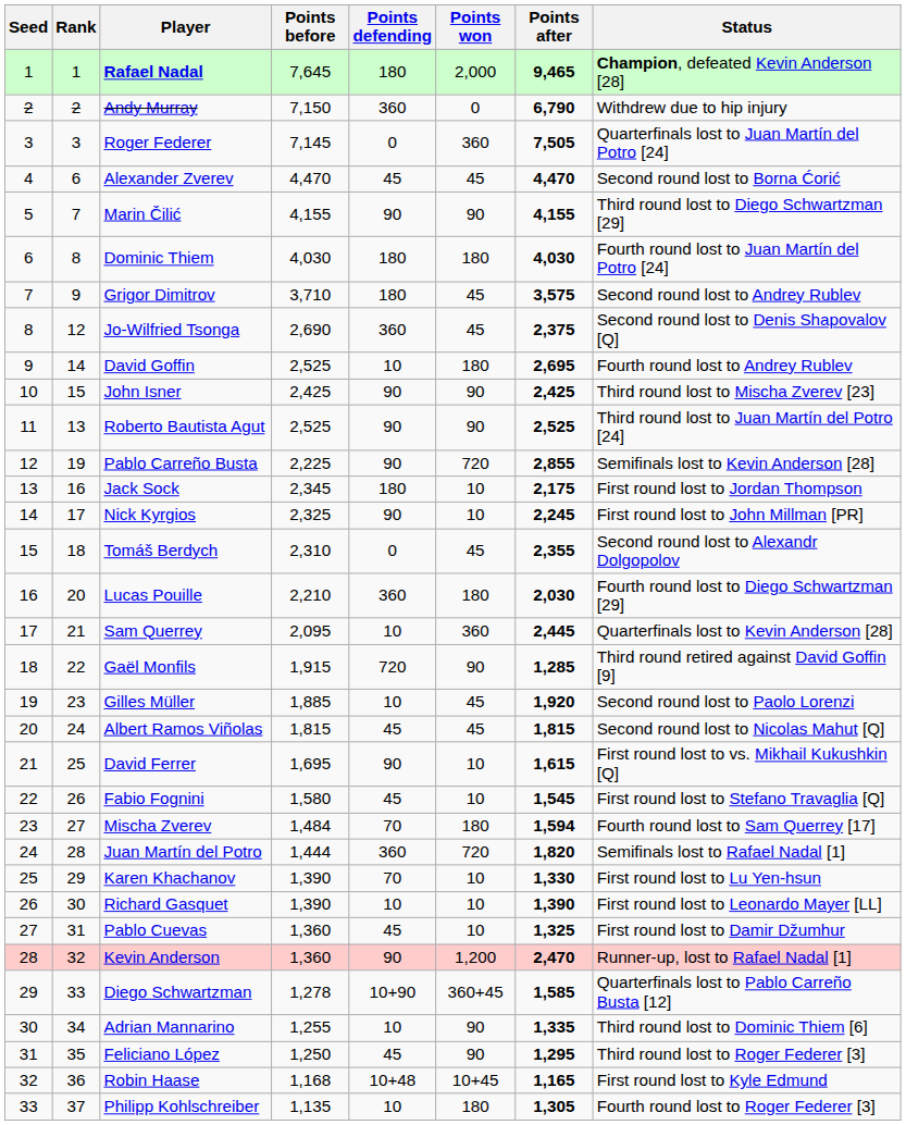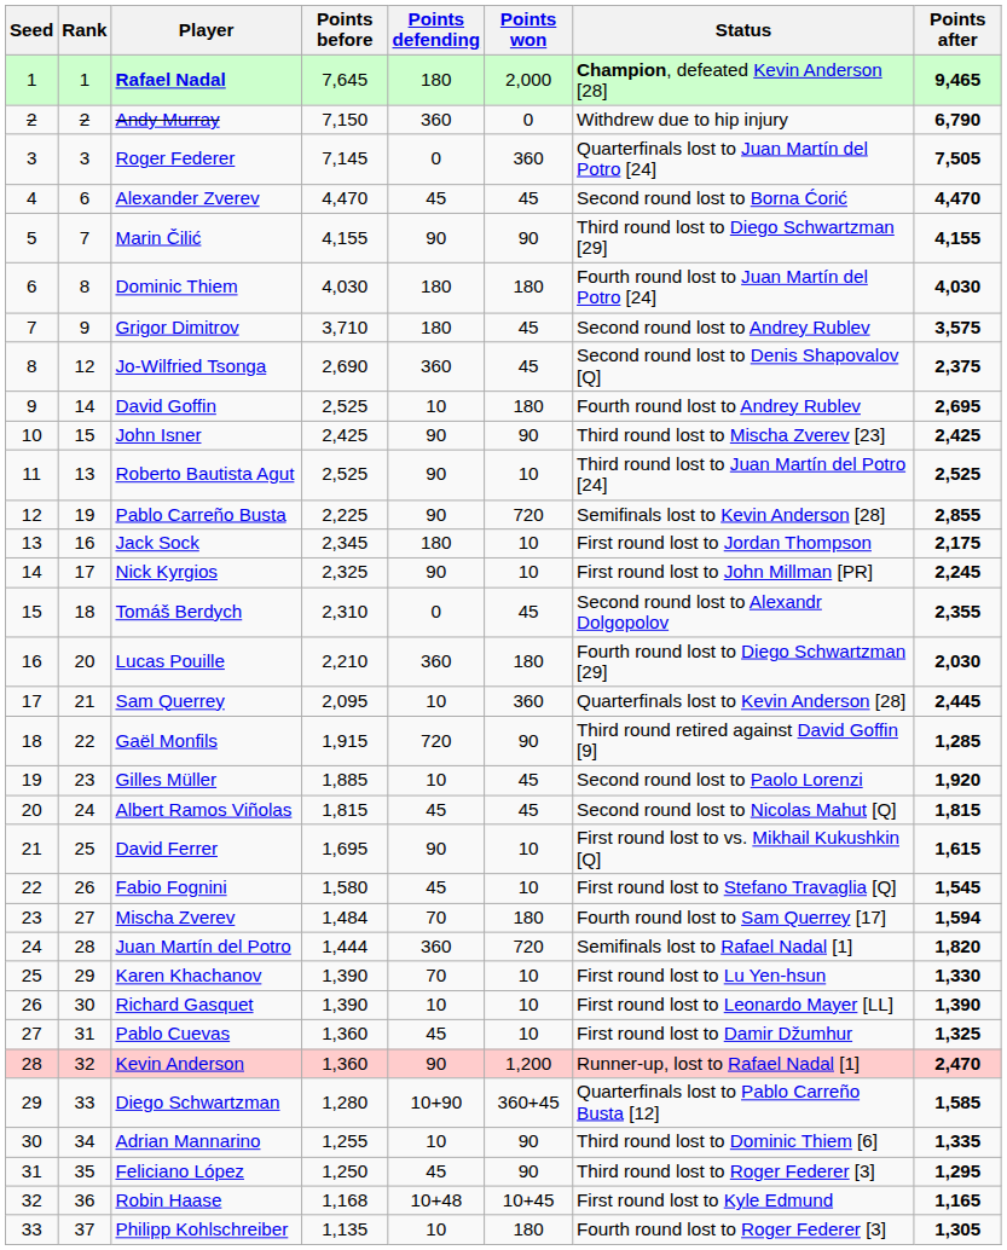columns swapped: Points after <-> Status
Roberto Bautista Agut | Points won: 90 -> 10
Diego Schwartzman | Points before: 1,278 -> 1,280
